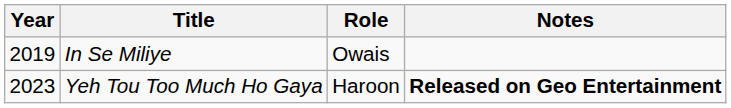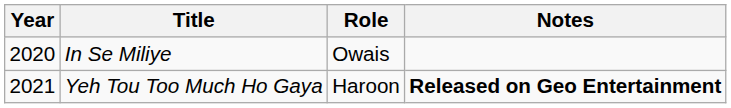In Se Miliye | Year: 2019 -> 2020
Yeh Tou Too Much Ho Gaya | Year: 2023 -> 2021
